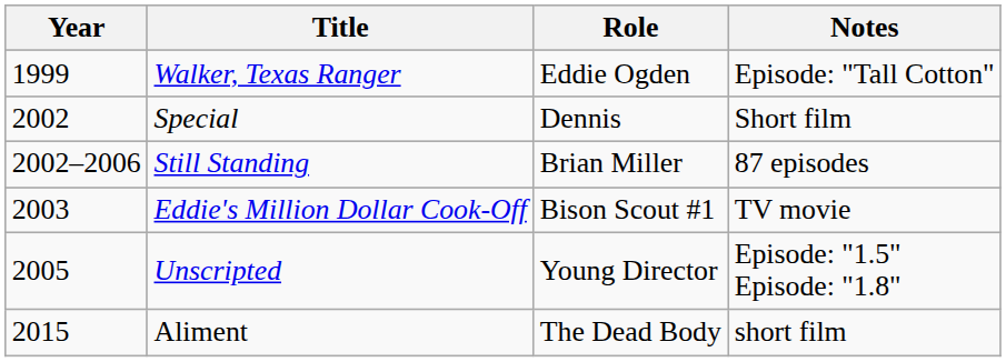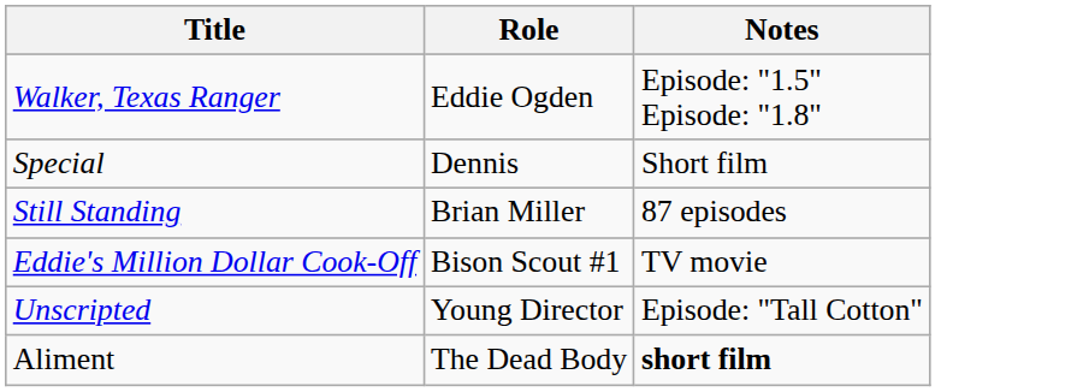- column: Year | 1999 | 2002 | 2002–2006 | 2003 | 2005 | 2015
Walker, Texas Ranger | Notes: Episode: "Tall Cotton" -> Episode: "1.5" Episode: "1.8"
Unscripted | Notes: Episode: "1.5" Episode: "1.8" -> Episode: "Tall Cotton"
Aliment | Notes: normal -> bold
